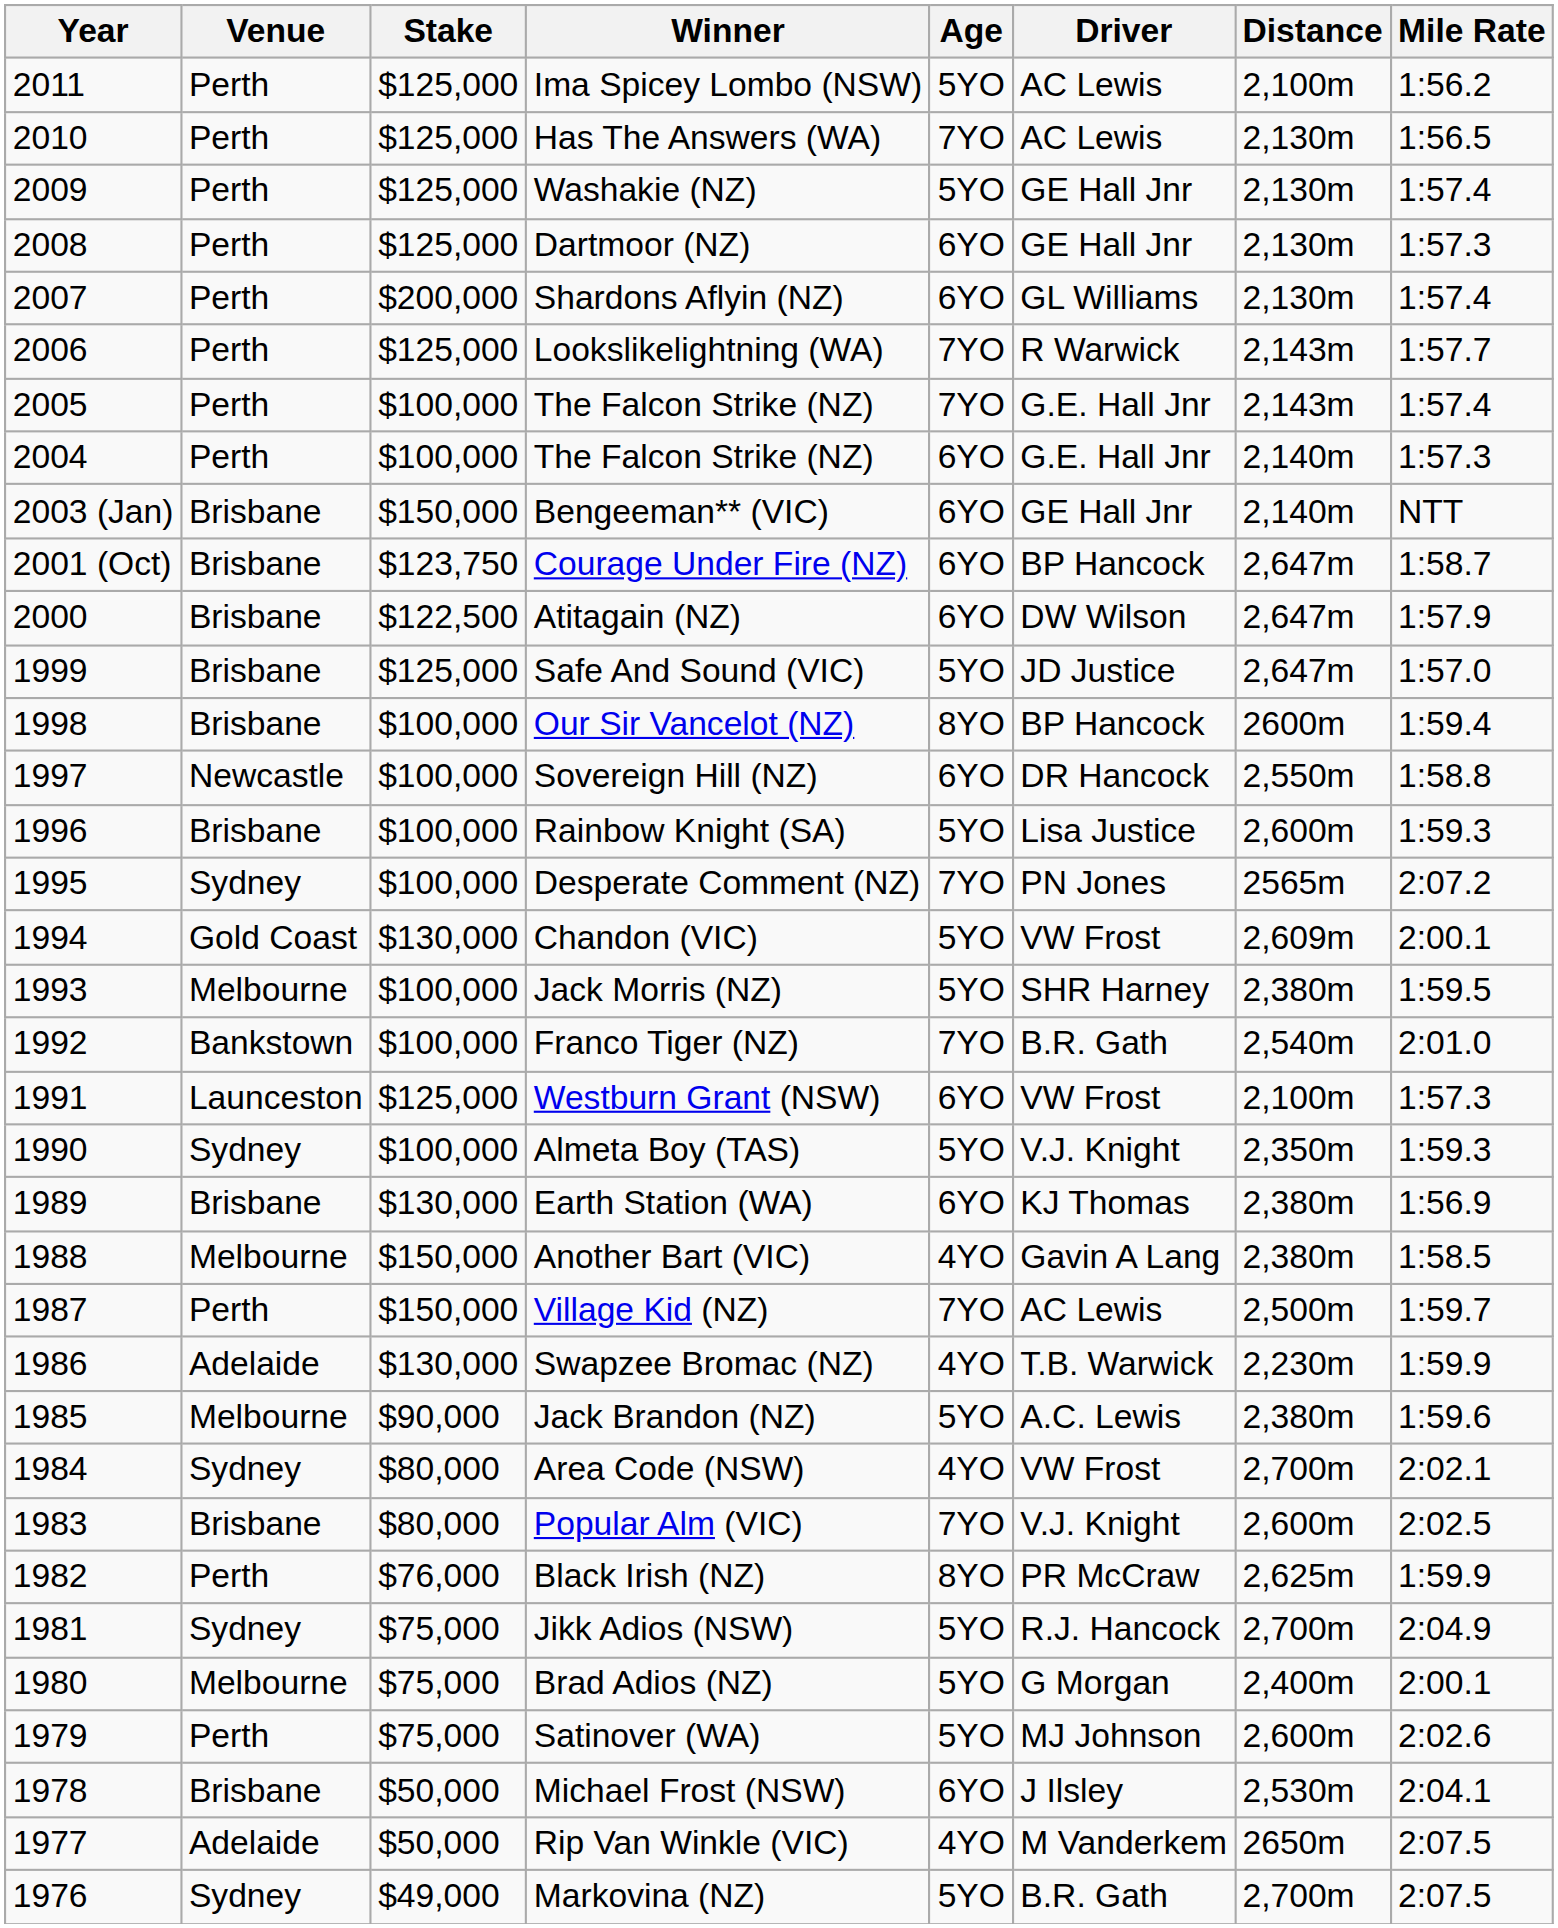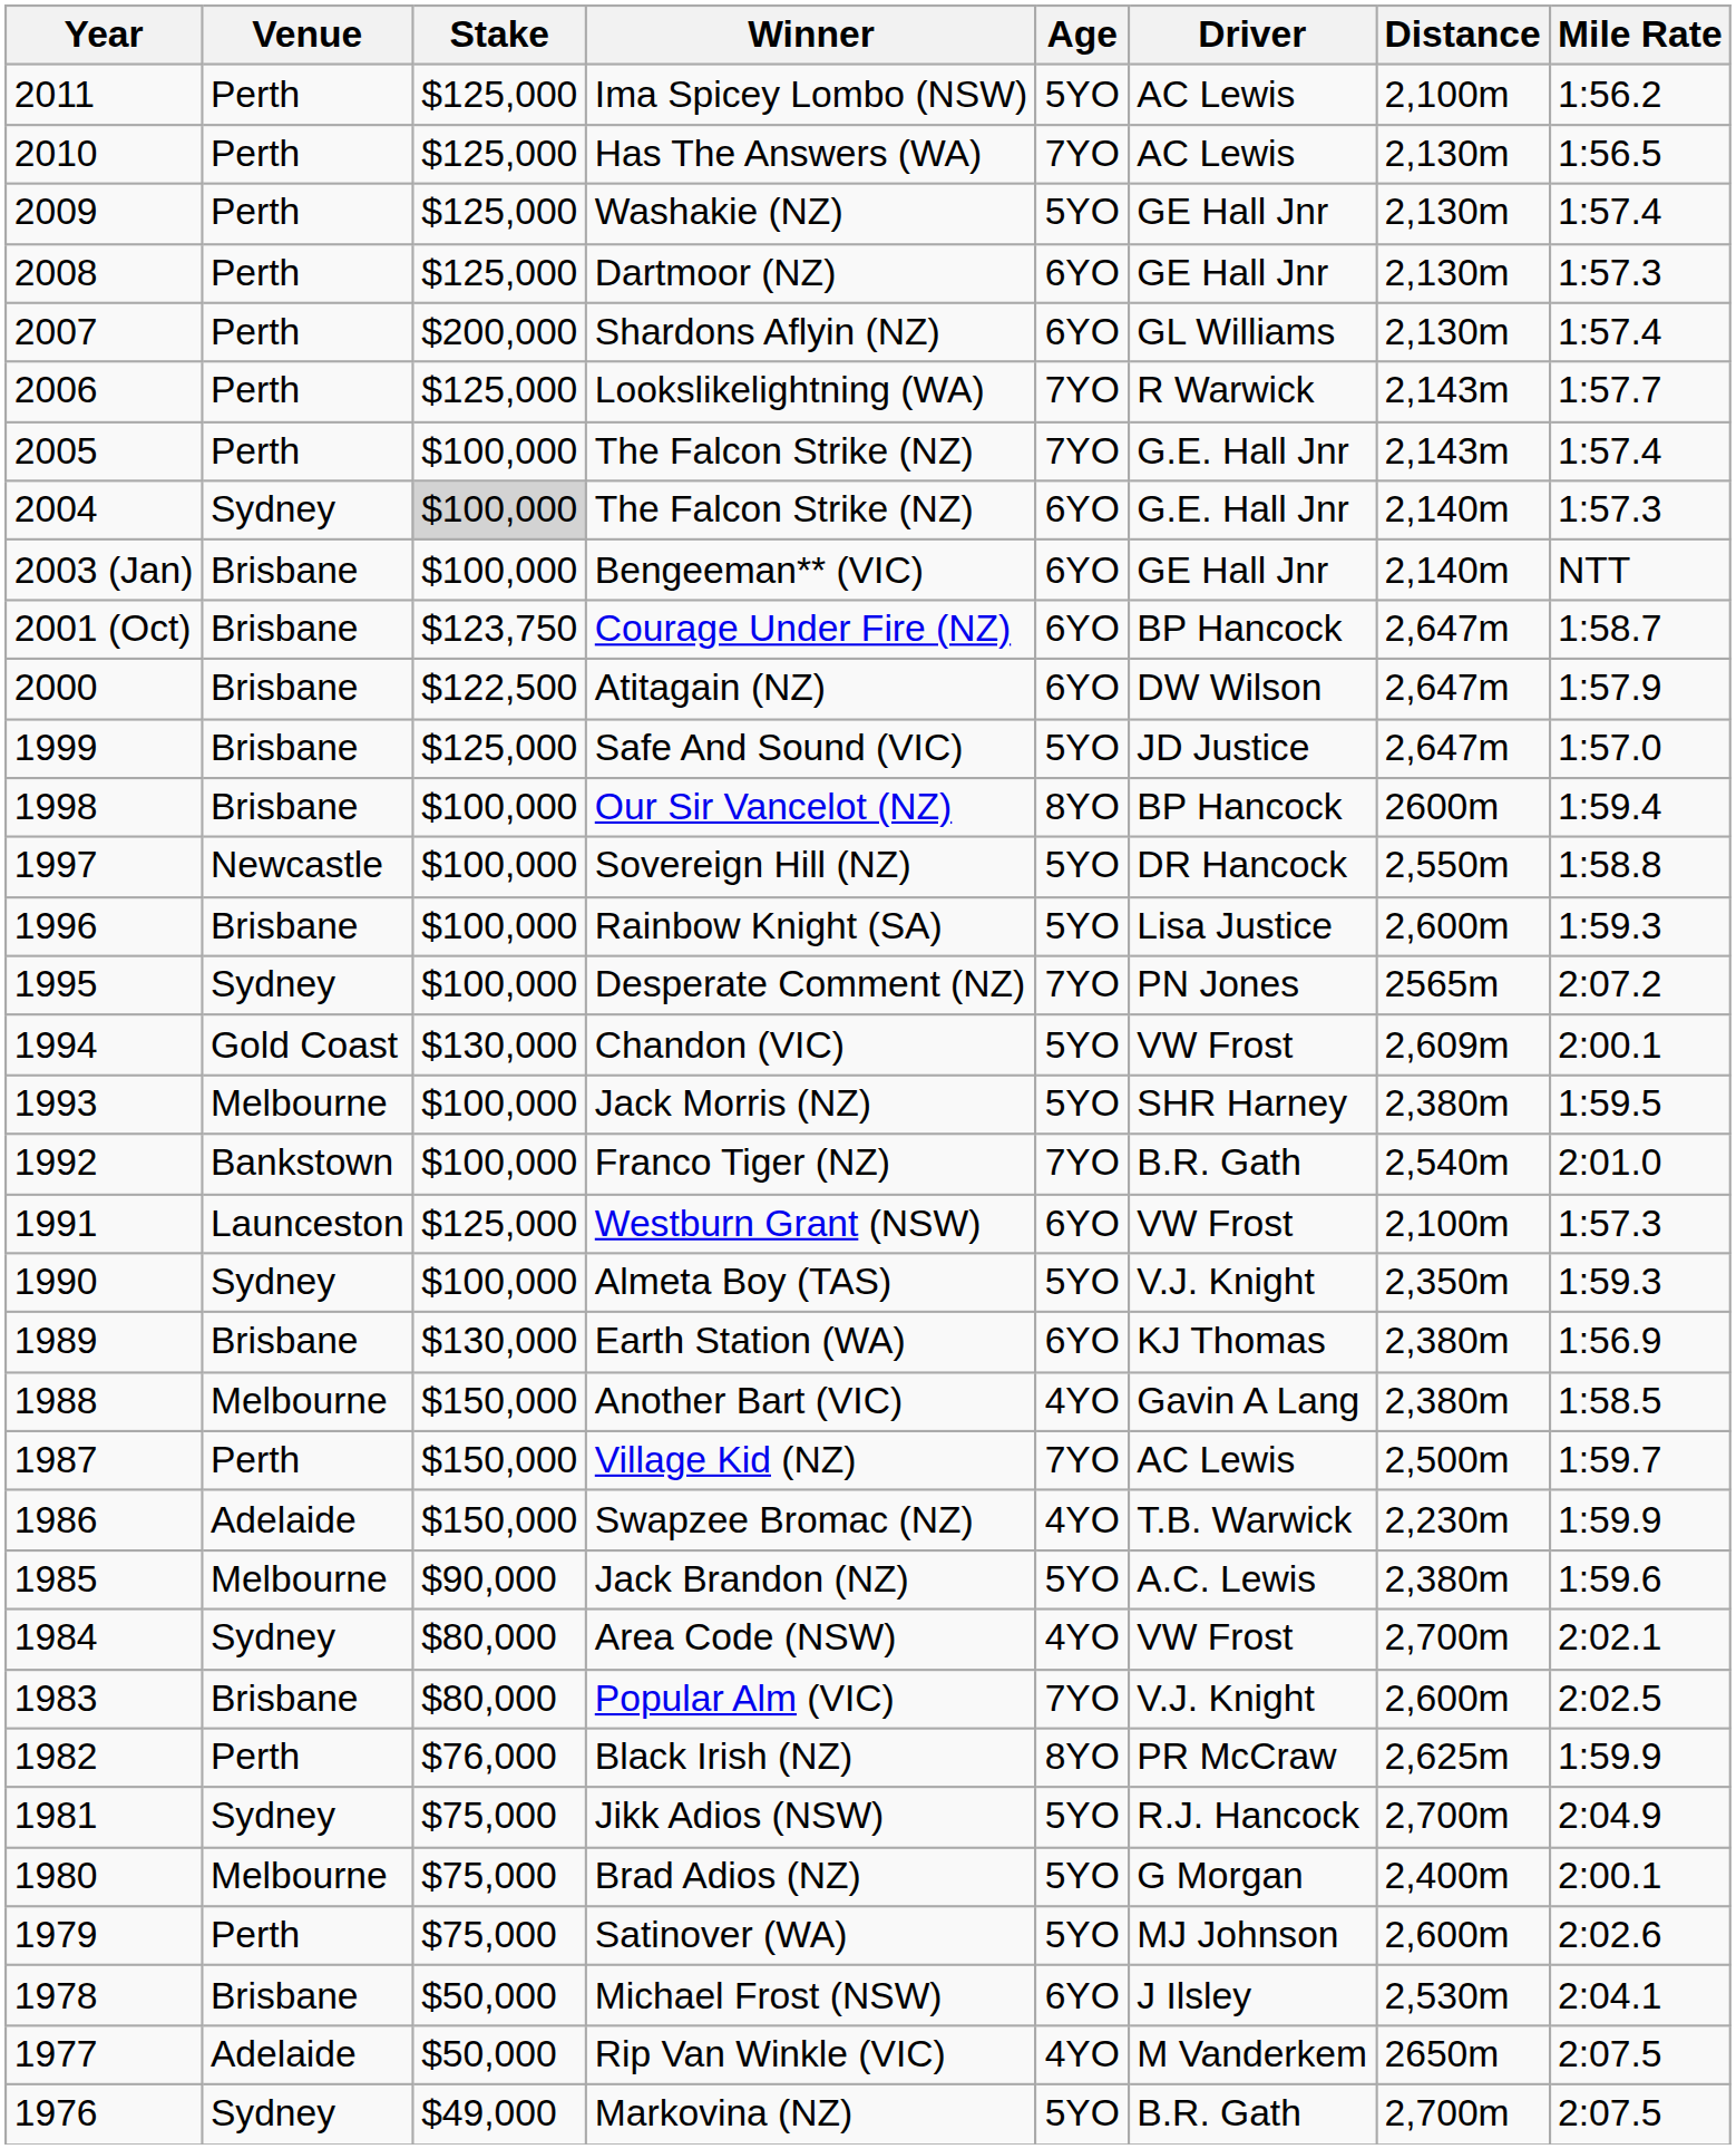2004 / The Falcon Strike (NZ) | Venue: Perth -> Sydney
2004 / The Falcon Strike (NZ) | Stake: no background -> lightgrey background
Bengeeman** (VIC) | Stake: $150,000 -> $100,000
Sovereign Hill (NZ) | Age: 6YO -> 5YO
Swapzee Bromac (NZ) | Stake: $130,000 -> $150,000
